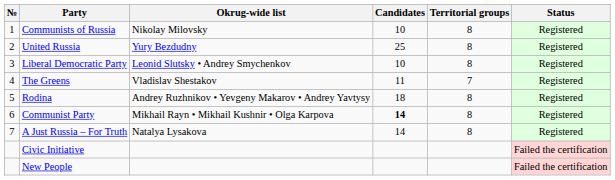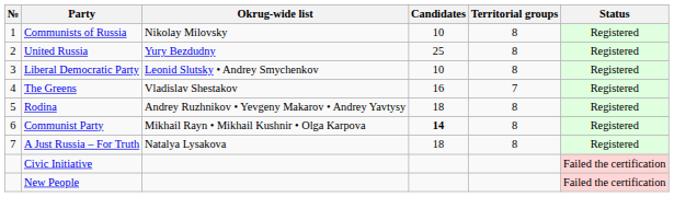The Greens | Candidates: 11 -> 16
A Just Russia – For Truth | Candidates: 14 -> 18
